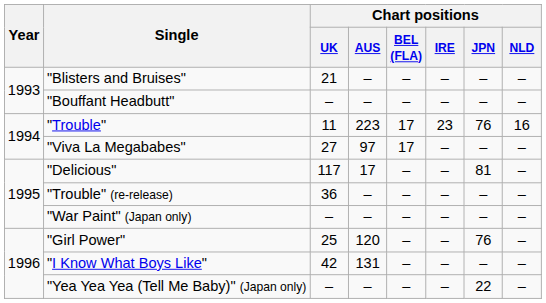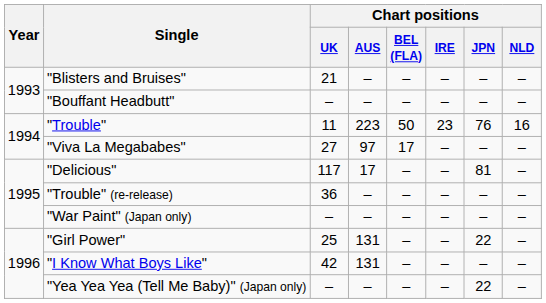"Trouble" | Chart positions / BEL (FLA): 17 -> 50
"Girl Power" | Chart positions / AUS: 120 -> 131
"Girl Power" | Chart positions / JPN: 76 -> 22
